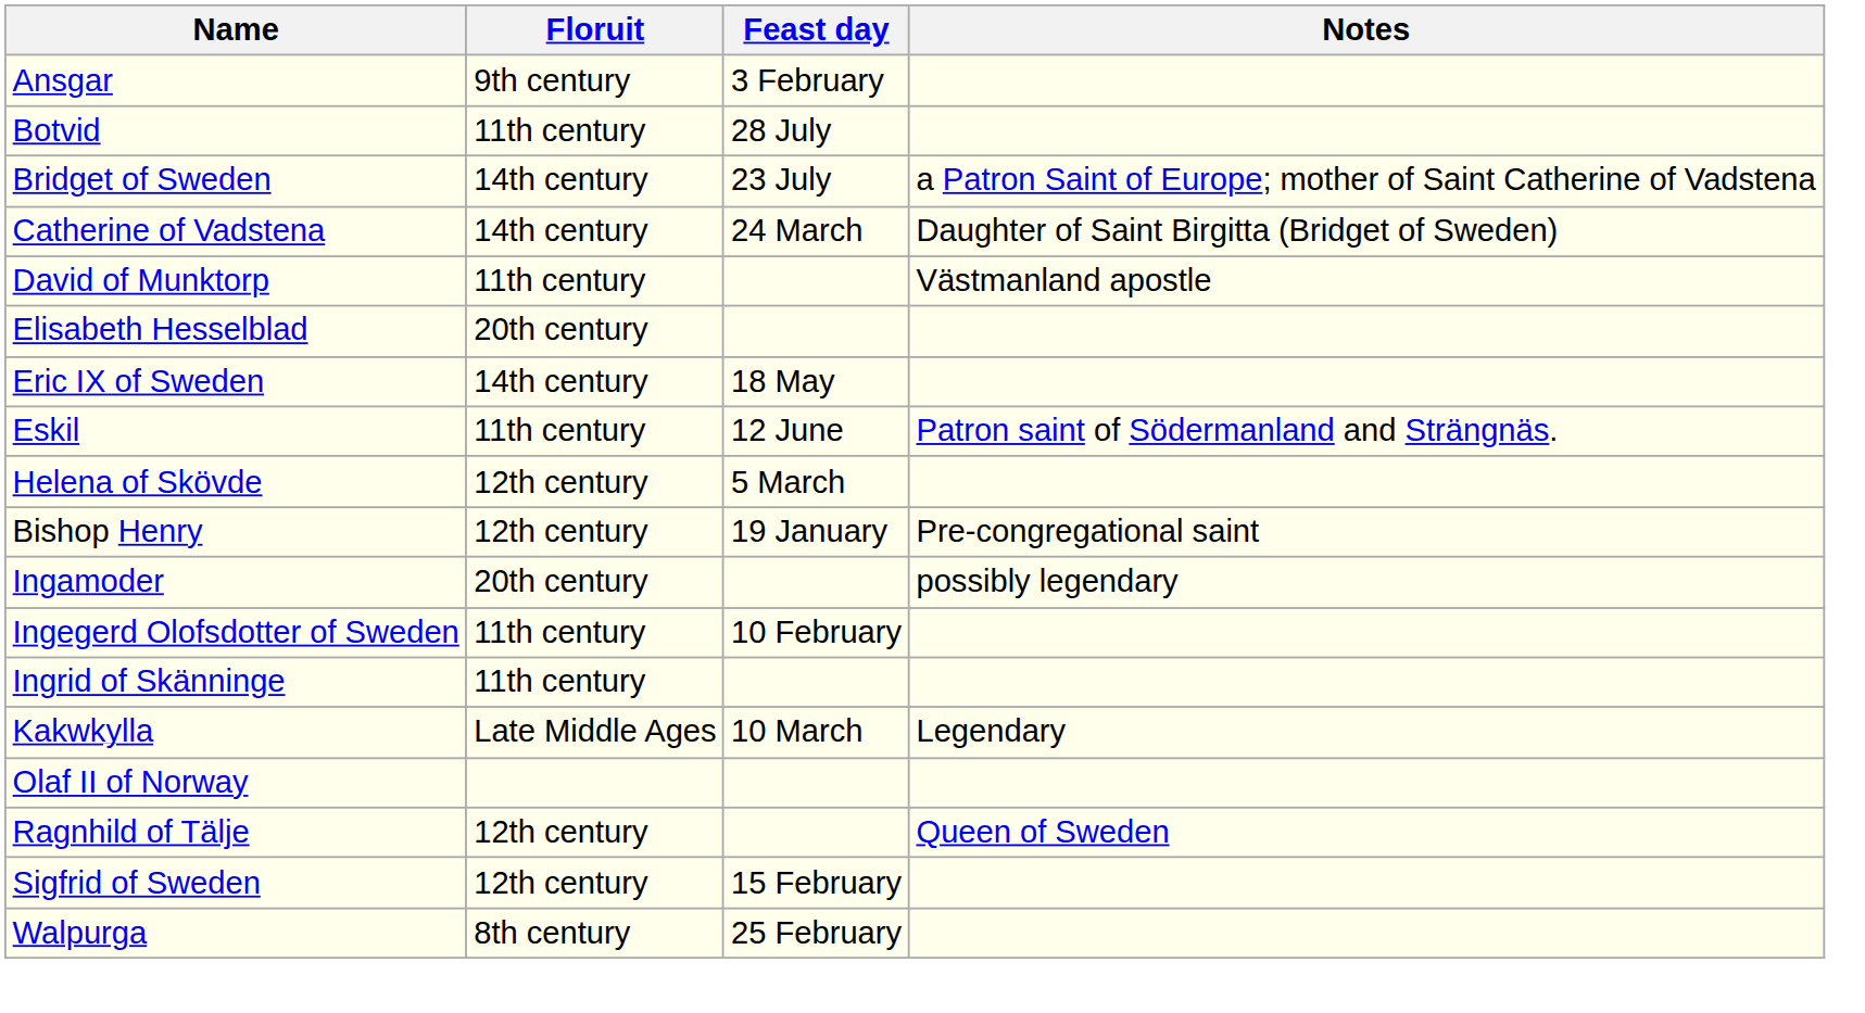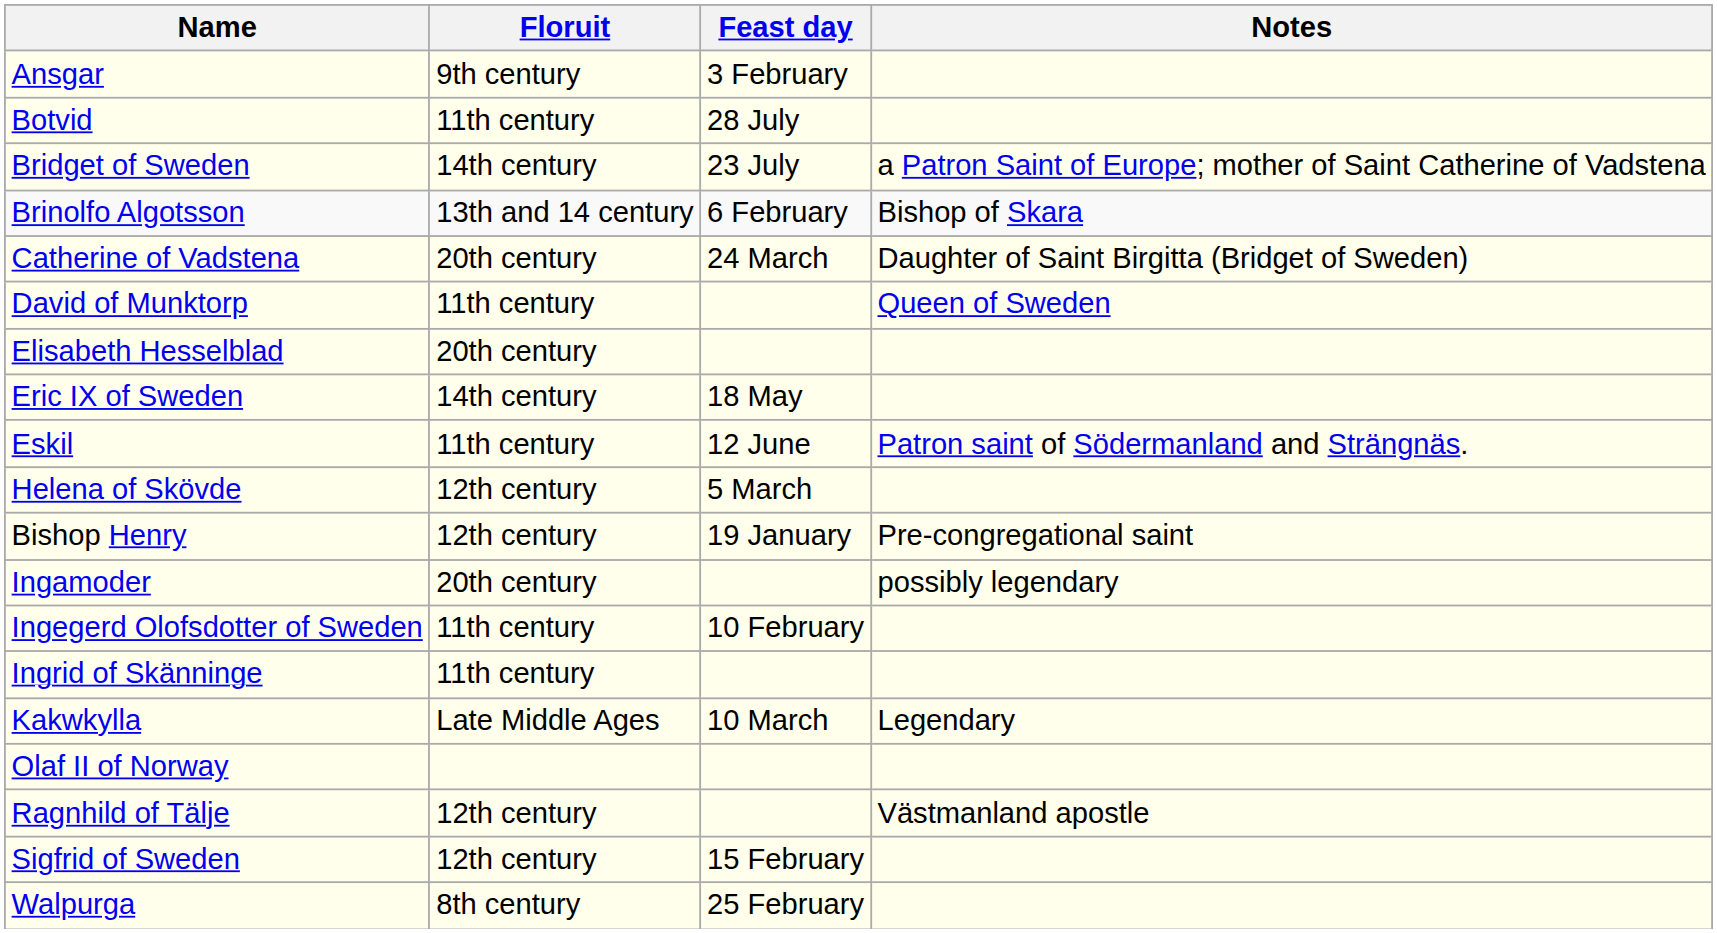+ row: Brinolfo Algotsson | 13th and 14 century | 6 February | Bishop of Skara
Catherine of Vadstena | Floruit: 14th century -> 20th century
David of Munktorp | Notes: Västmanland apostle -> Queen of Sweden
Ragnhild of Tälje | Notes: Queen of Sweden -> Västmanland apostle
